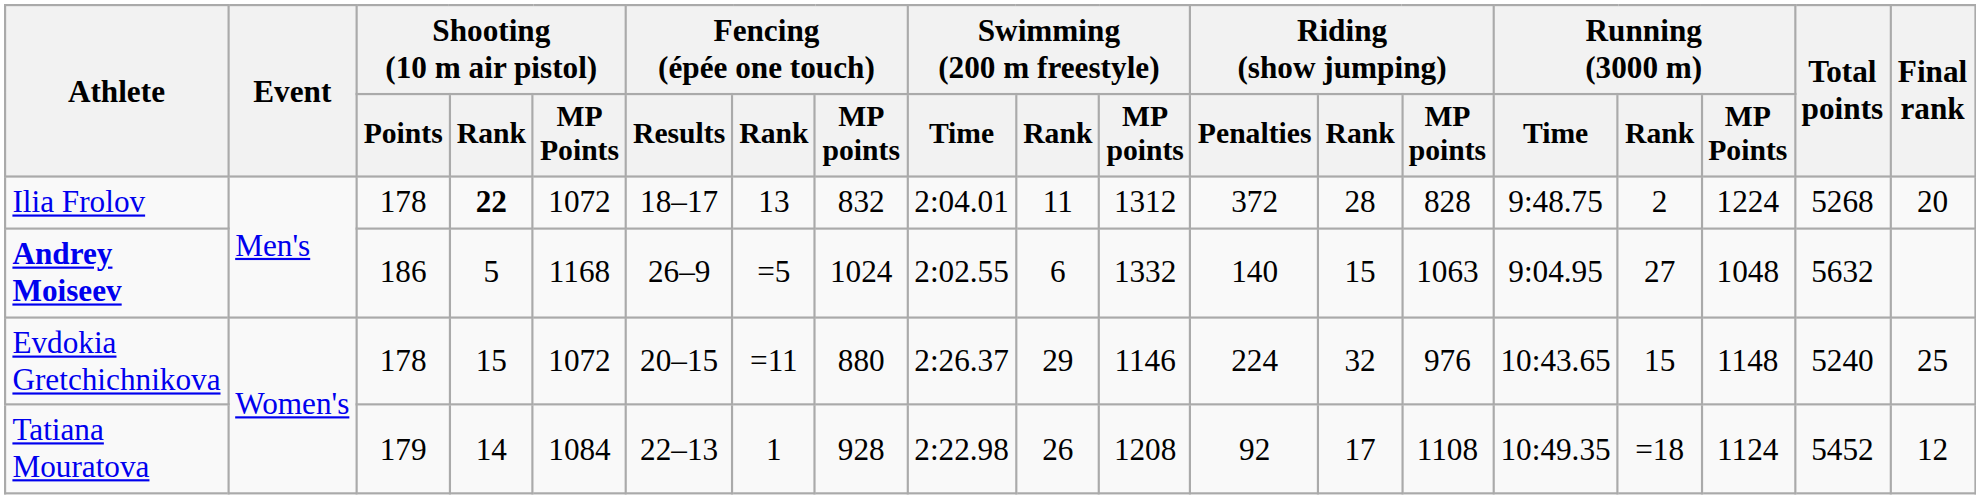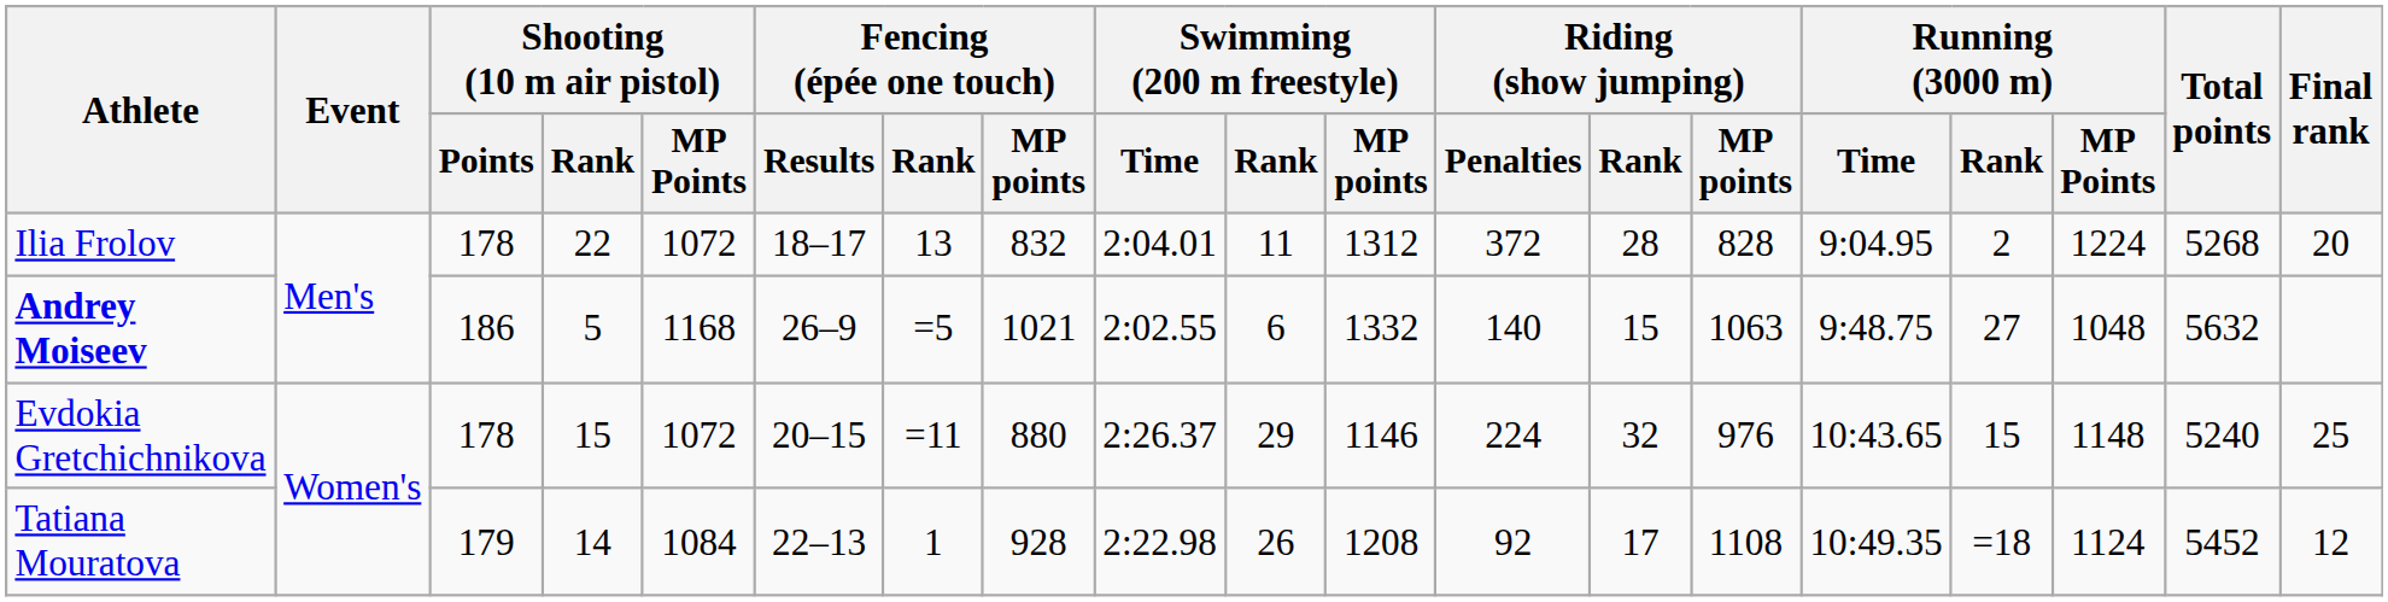Ilia Frolov | Shooting (10 m air pistol) / Rank: bold -> normal
Ilia Frolov | Running (3000 m) / Time: 9:48.75 -> 9:04.95
Andrey Moiseev | Fencing (épée one touch) / MP points: 1024 -> 1021
Andrey Moiseev | Running (3000 m) / Time: 9:04.95 -> 9:48.75
